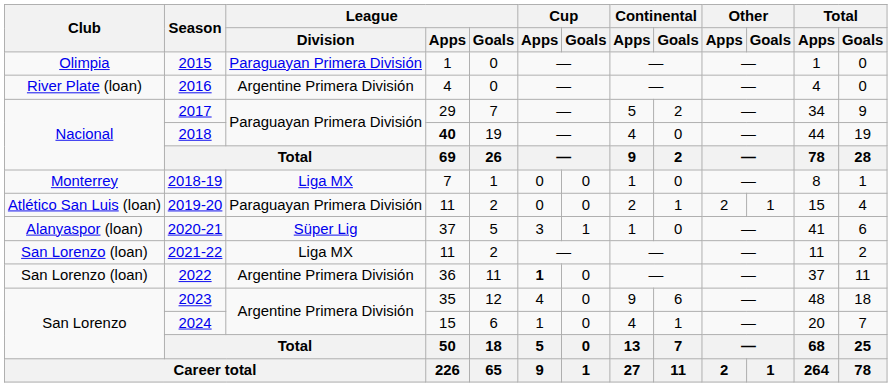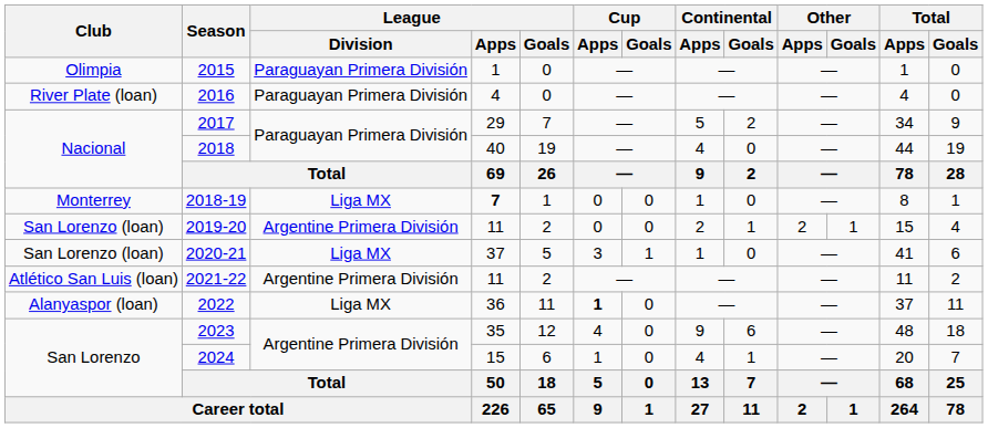2016 | League / Division: Argentine Primera División -> Paraguayan Primera División
2018 | League / Apps: bold -> normal
2018-19 | League / Apps: normal -> bold
2019-20 | Club: Atlético San Luis (loan) -> San Lorenzo (loan)
2019-20 | League / Division: Paraguayan Primera División -> Argentine Primera División
2020-21 | Club: Alanyaspor (loan) -> San Lorenzo (loan)
2020-21 | League / Division: Süper Lig -> Liga MX
2021-22 | Club: San Lorenzo (loan) -> Atlético San Luis (loan)
2021-22 | League / Division: Liga MX -> Argentine Primera División
2022 | Club: San Lorenzo (loan) -> Alanyaspor (loan)
2022 | League / Division: Argentine Primera División -> Liga MX
